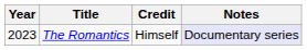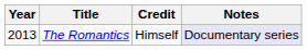The Romantics | Year: 2023 -> 2013
